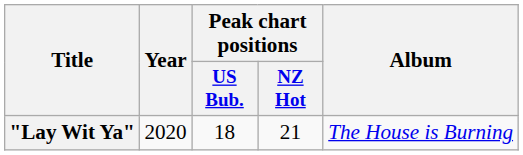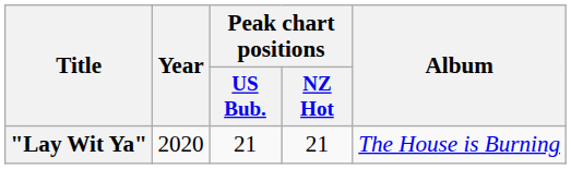"Lay Wit Ya" | Peak chart positions / US Bub.: 18 -> 21
